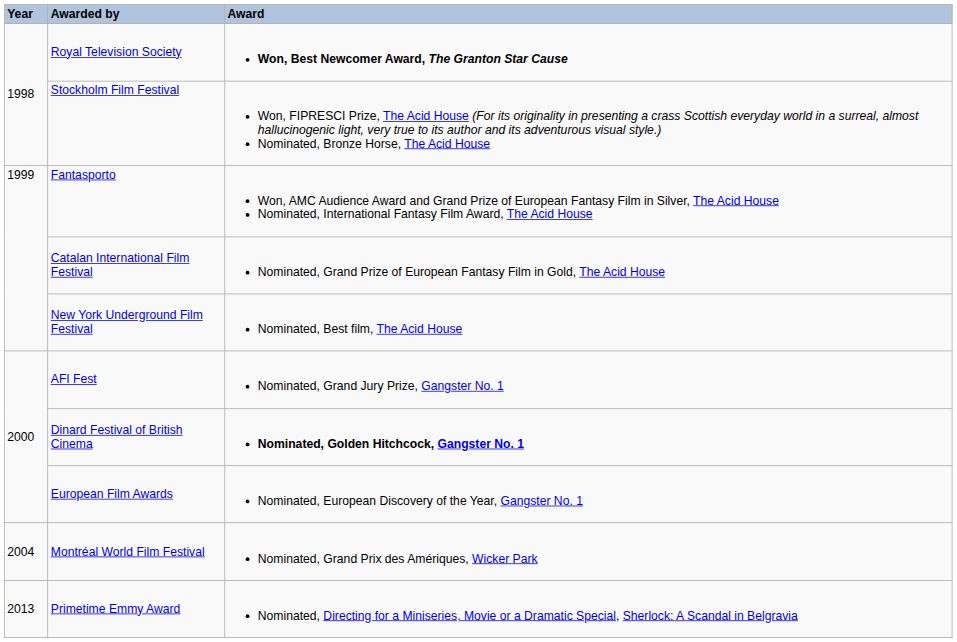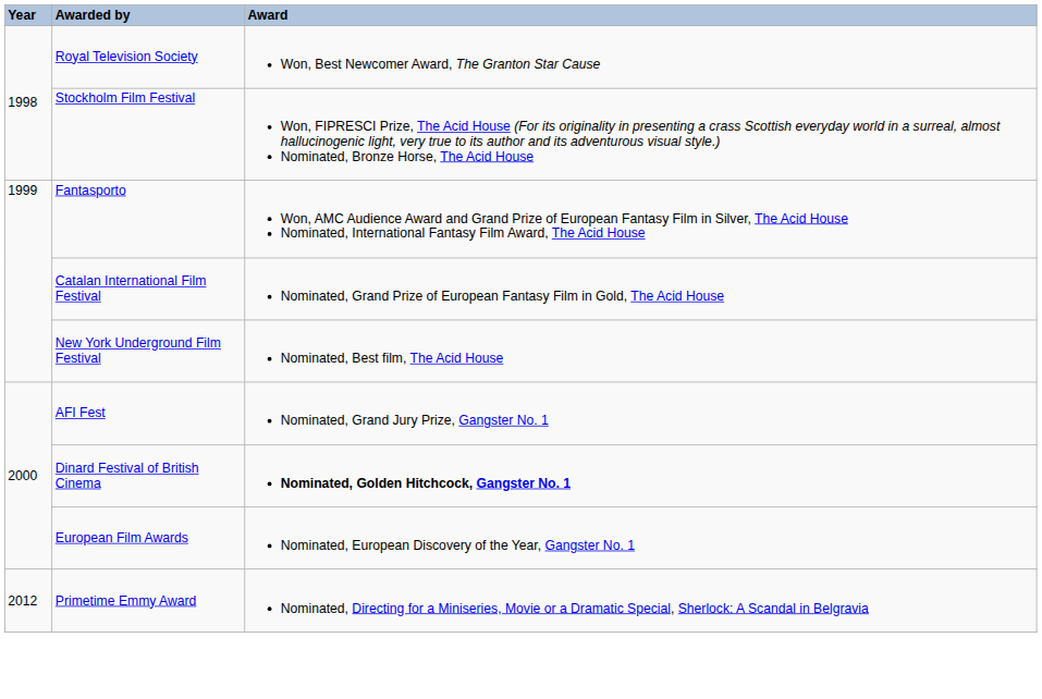Royal Television Society | Award: bold -> normal
- row: 2004 | Montréal World Film Festival | Nominated, Grand Prix des Amériques, Wicker Park
Primetime Emmy Award | Year: 2013 -> 2012
